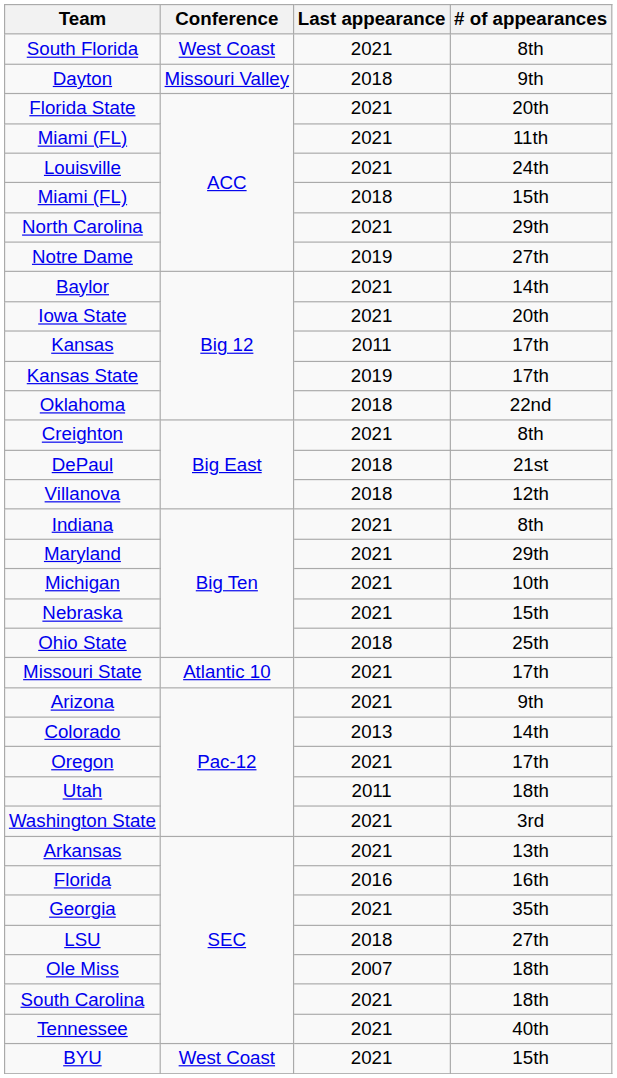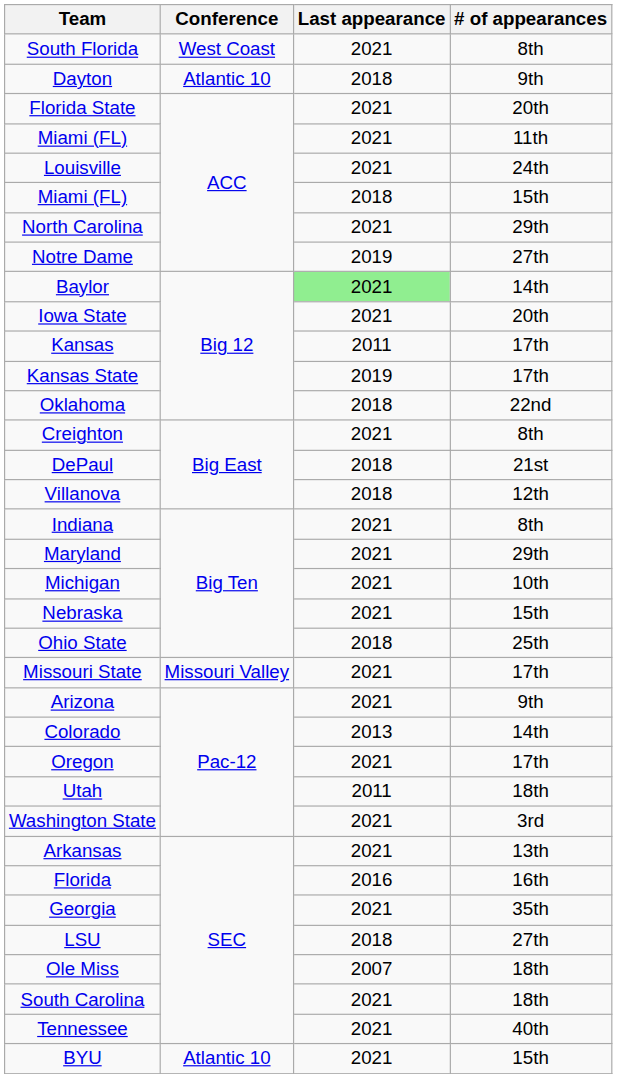Dayton | Conference: Missouri Valley -> Atlantic 10
Baylor | Last appearance: no background -> lightgreen background
Missouri State | Conference: Atlantic 10 -> Missouri Valley
BYU | Conference: West Coast -> Atlantic 10
